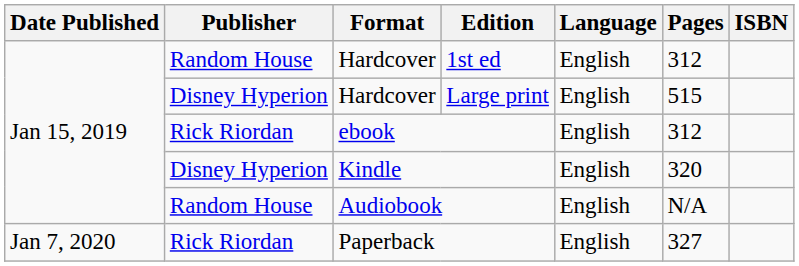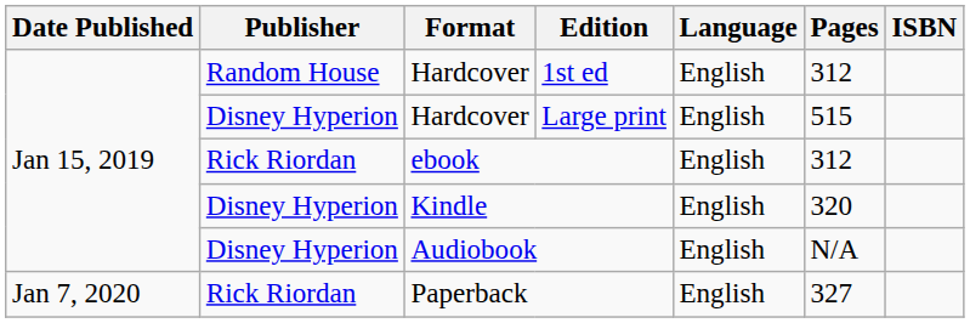Audiobook | Publisher: Random House -> Disney Hyperion
